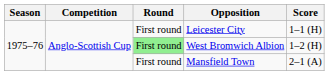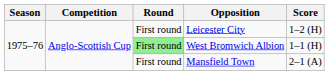Leicester City | Score: 1–1 (H) -> 1–2 (H)
West Bromwich Albion | Score: 1–2 (H) -> 1–1 (H)
